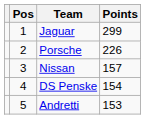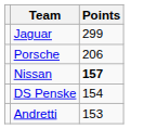- column: Pos | 1 | 2 | 3 | 4 | 5
Porsche | Points: 226 -> 206
Nissan | Points: normal -> bold
